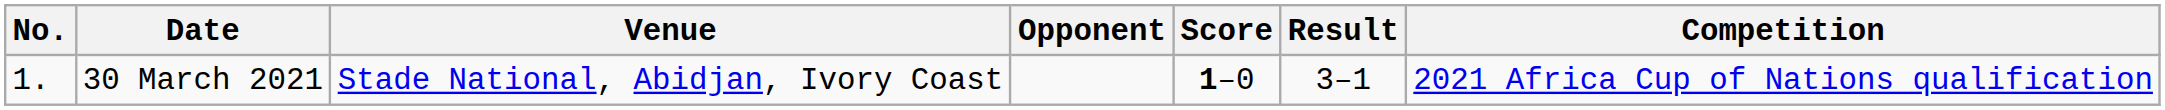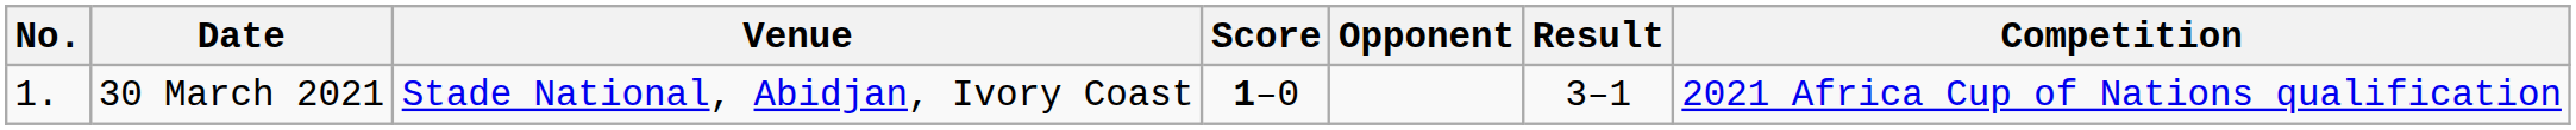columns swapped: Opponent <-> Score
